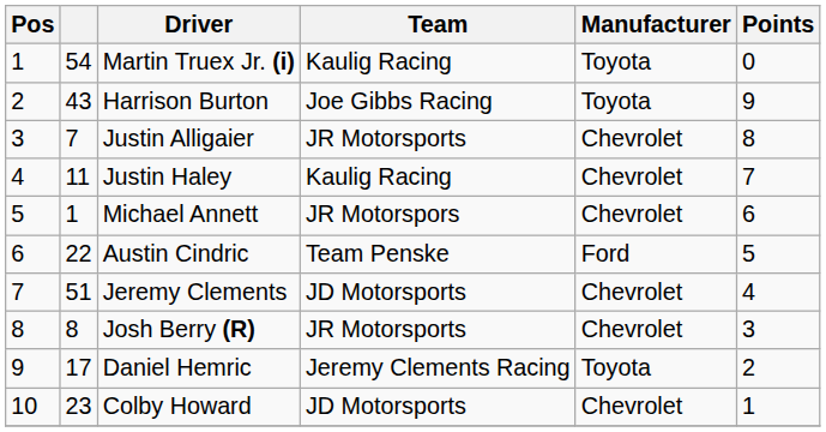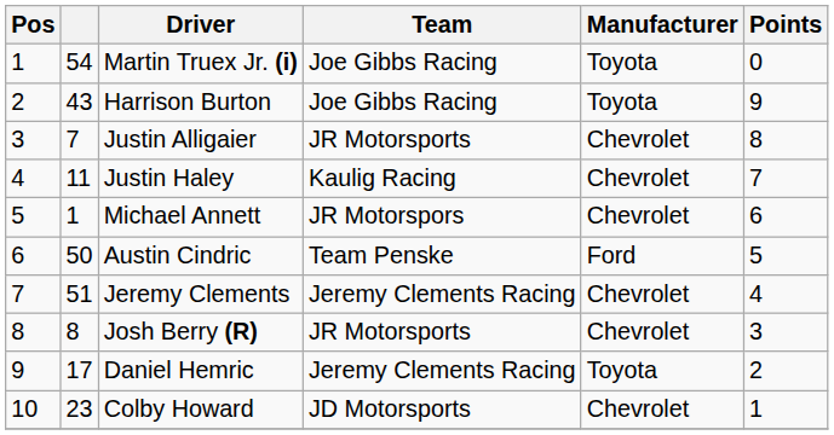Martin Truex Jr. (i) | Team: Kaulig Racing -> Joe Gibbs Racing
Austin Cindric | column 2: 22 -> 50
Jeremy Clements | Team: JD Motorsports -> Jeremy Clements Racing
